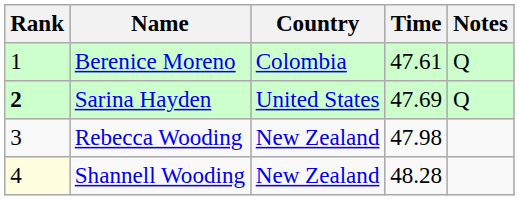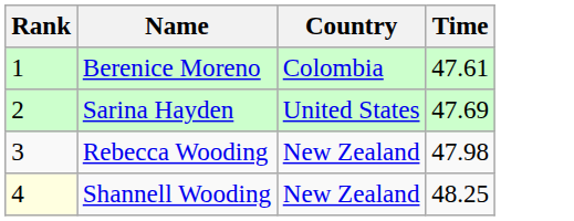- column: Notes | Q | Q
Sarina Hayden | Rank: bold -> normal
Shannell Wooding | Time: 48.28 -> 48.25
